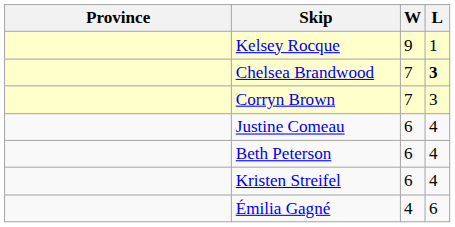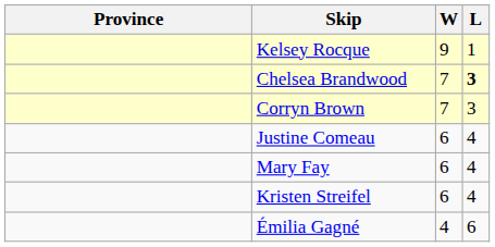- row: Beth Peterson | 6 | 4
+ row: Mary Fay | 6 | 4
